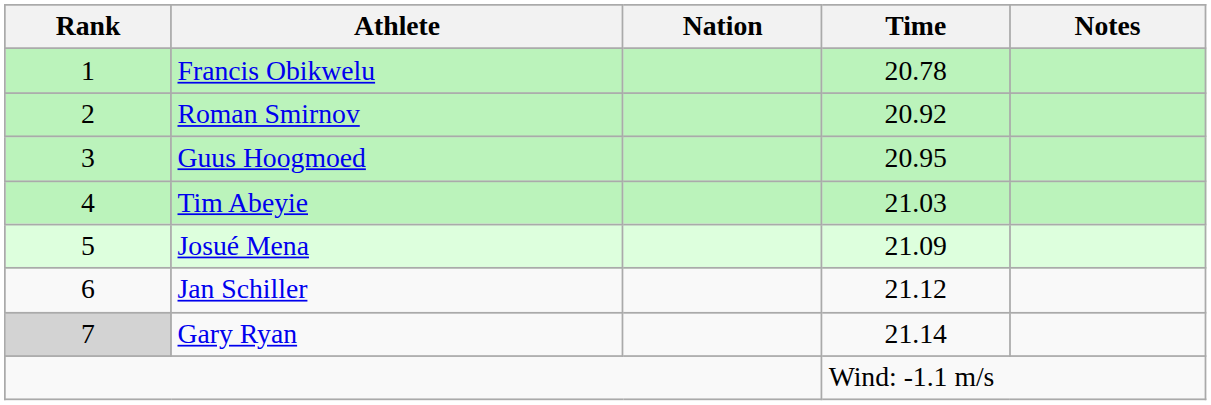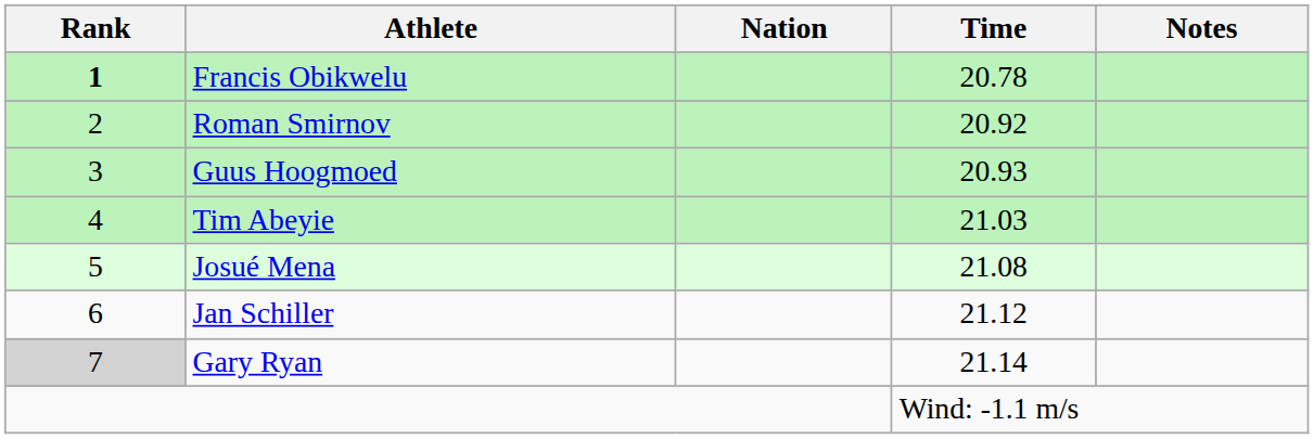Francis Obikwelu | Rank: normal -> bold
Guus Hoogmoed | Time: 20.95 -> 20.93
Josué Mena | Time: 21.09 -> 21.08
